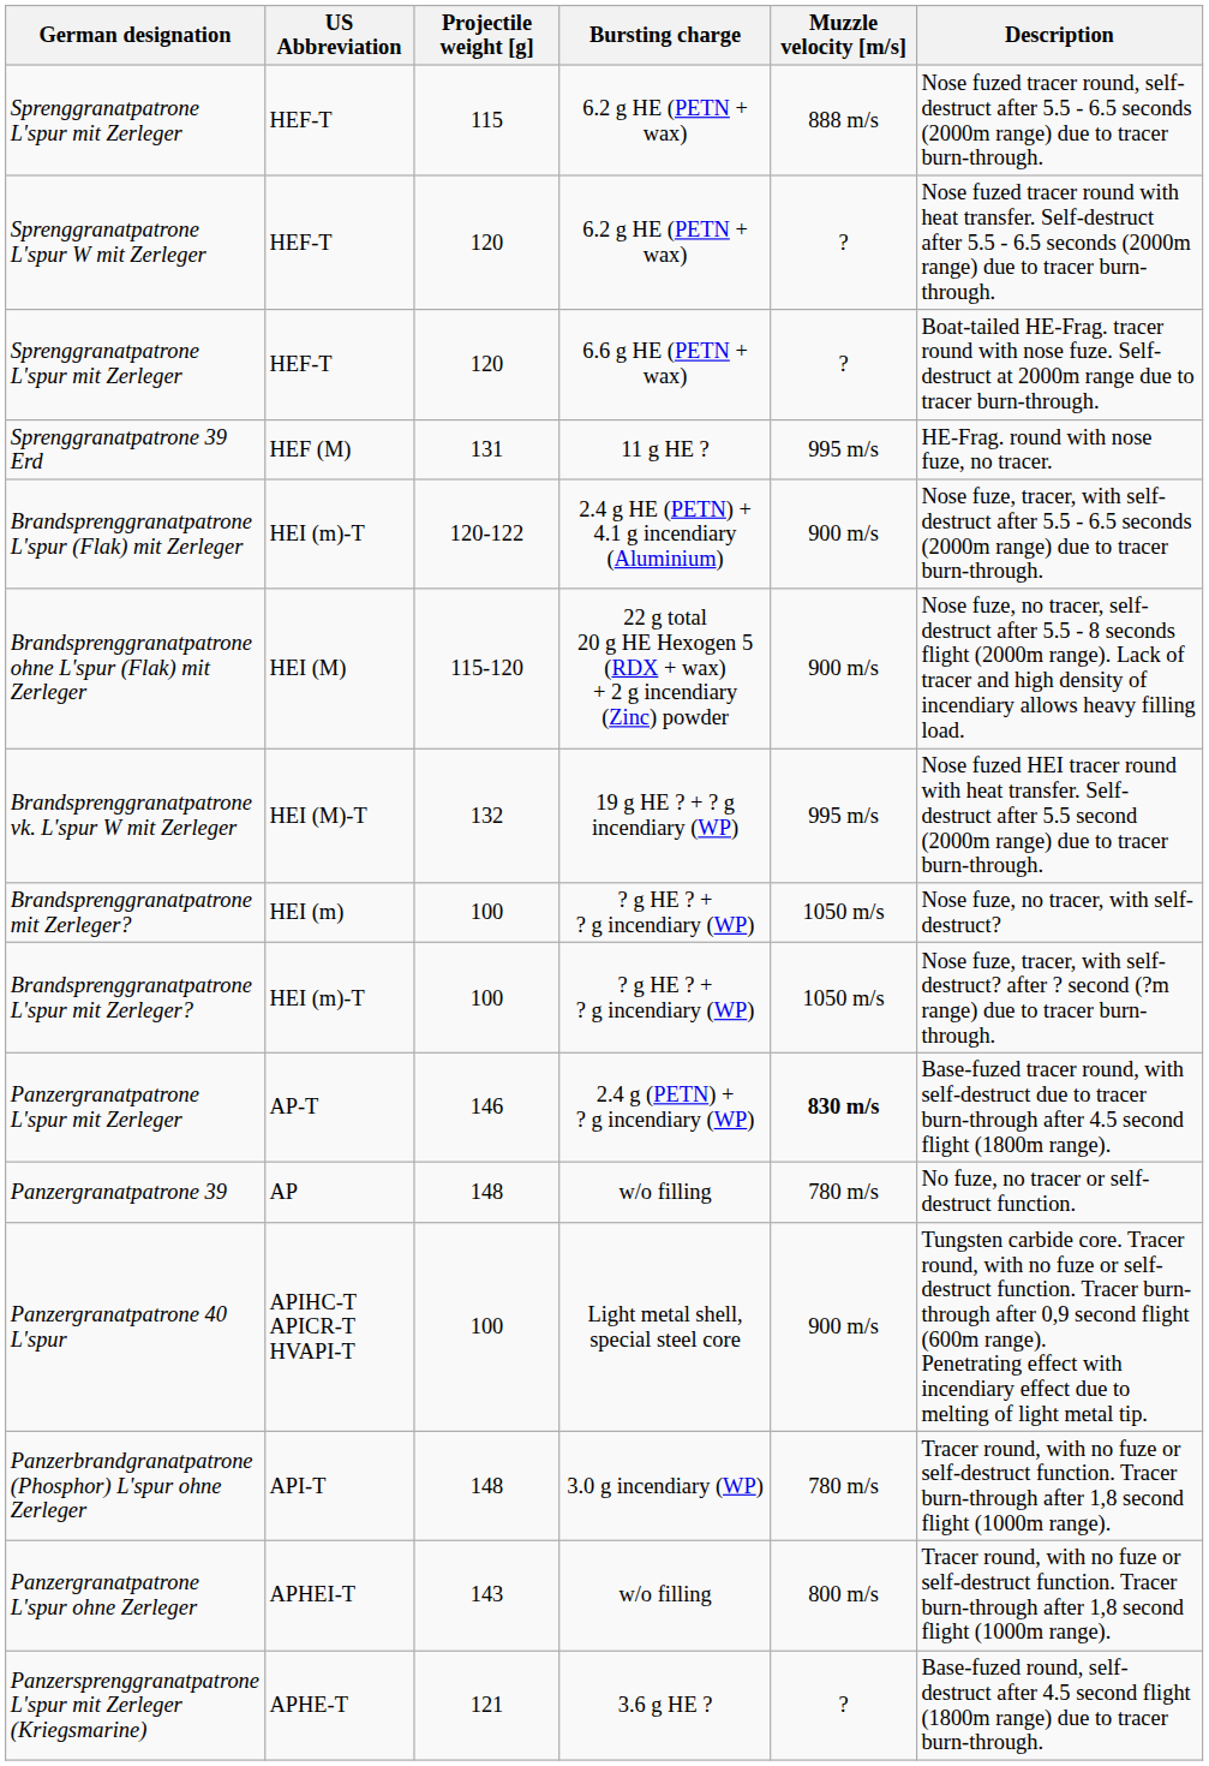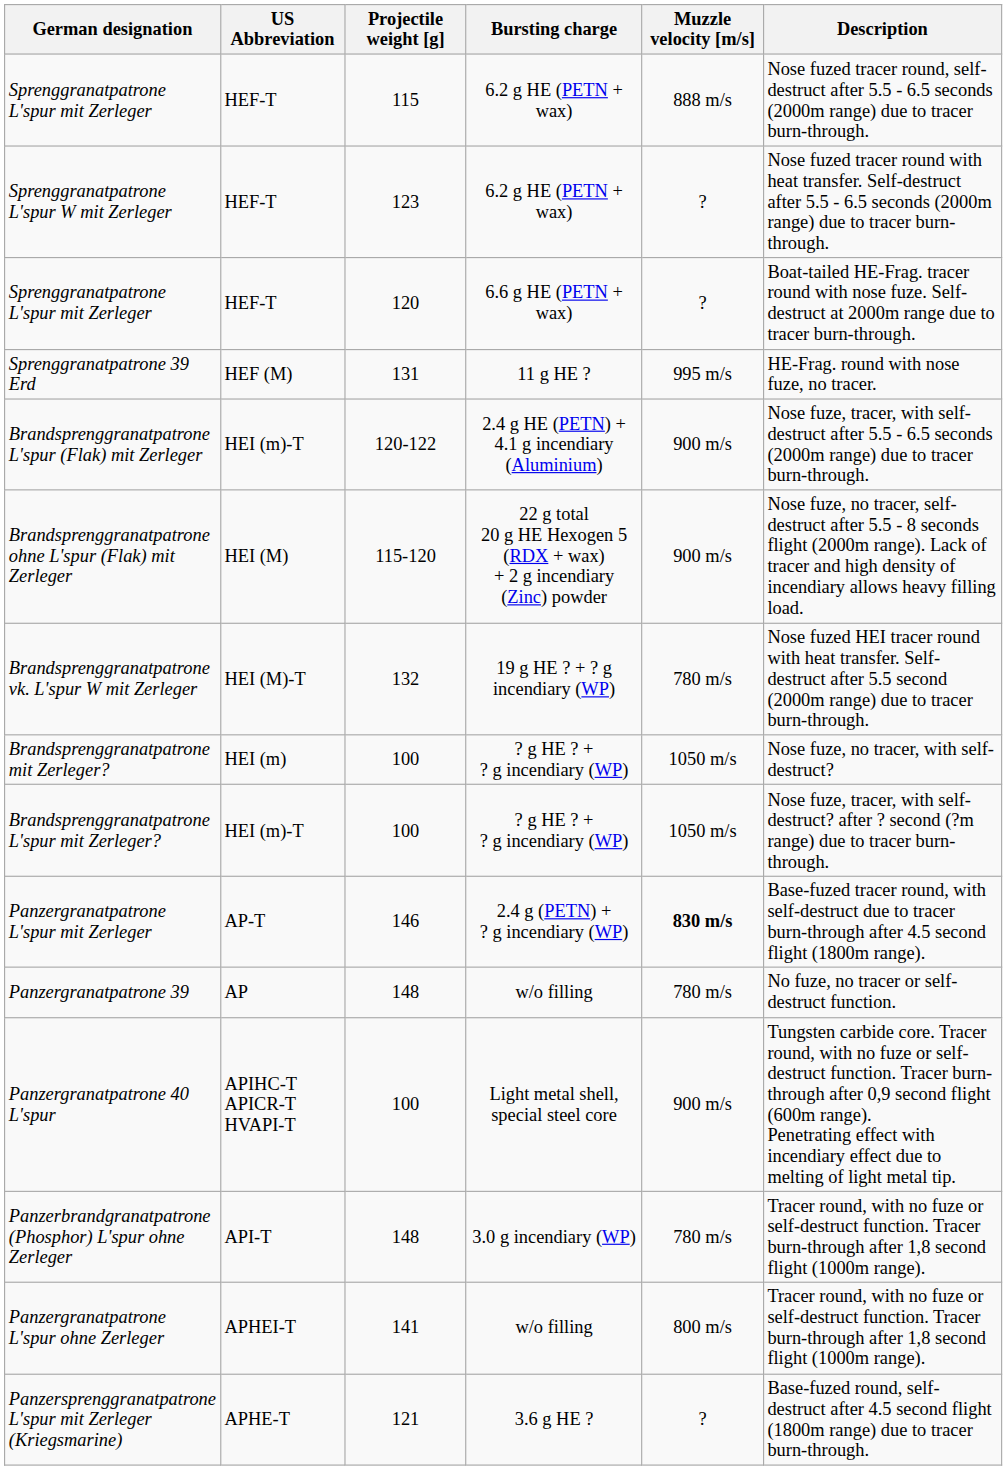Sprenggranatpatrone L'spur W mit Zerleger | Projectile weight [g]: 120 -> 123
Brandsprenggranatpatrone vk. L'spur W mit Zerleger | Muzzle velocity [m/s]: 995 m/s -> 780 m/s
Panzergranatpatrone L'spur ohne Zerleger | Projectile weight [g]: 143 -> 141
